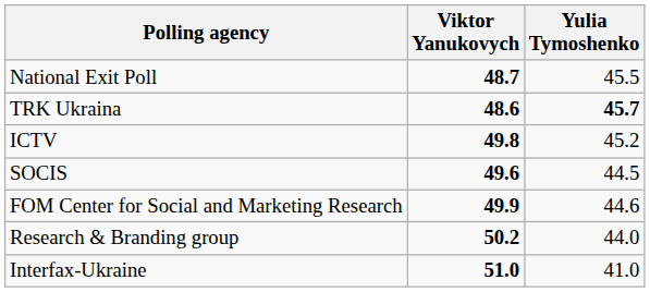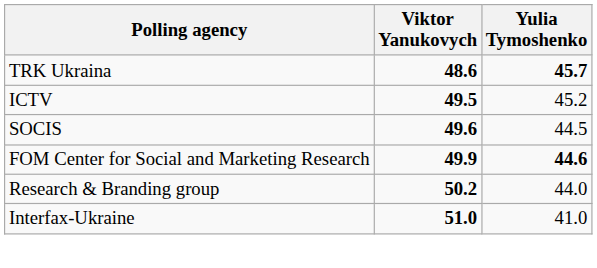- row: National Exit Poll | 48.7 | 45.5
ICTV | Viktor Yanukovych: 49.8 -> 49.5
FOM Center for Social and Marketing Research | Yulia Tymoshenko: normal -> bold
